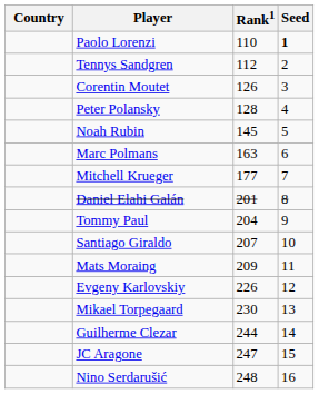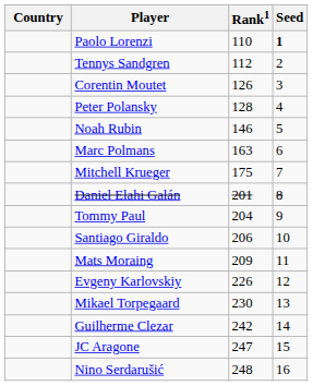Noah Rubin | Rank1: 145 -> 146
Mitchell Krueger | Rank1: 177 -> 175
Santiago Giraldo | Rank1: 207 -> 206
Guilherme Clezar | Rank1: 244 -> 242
